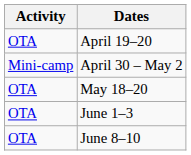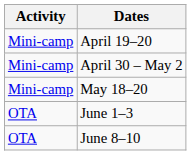April 19–20 | Activity: OTA -> Mini-camp
May 18–20 | Activity: OTA -> Mini-camp
